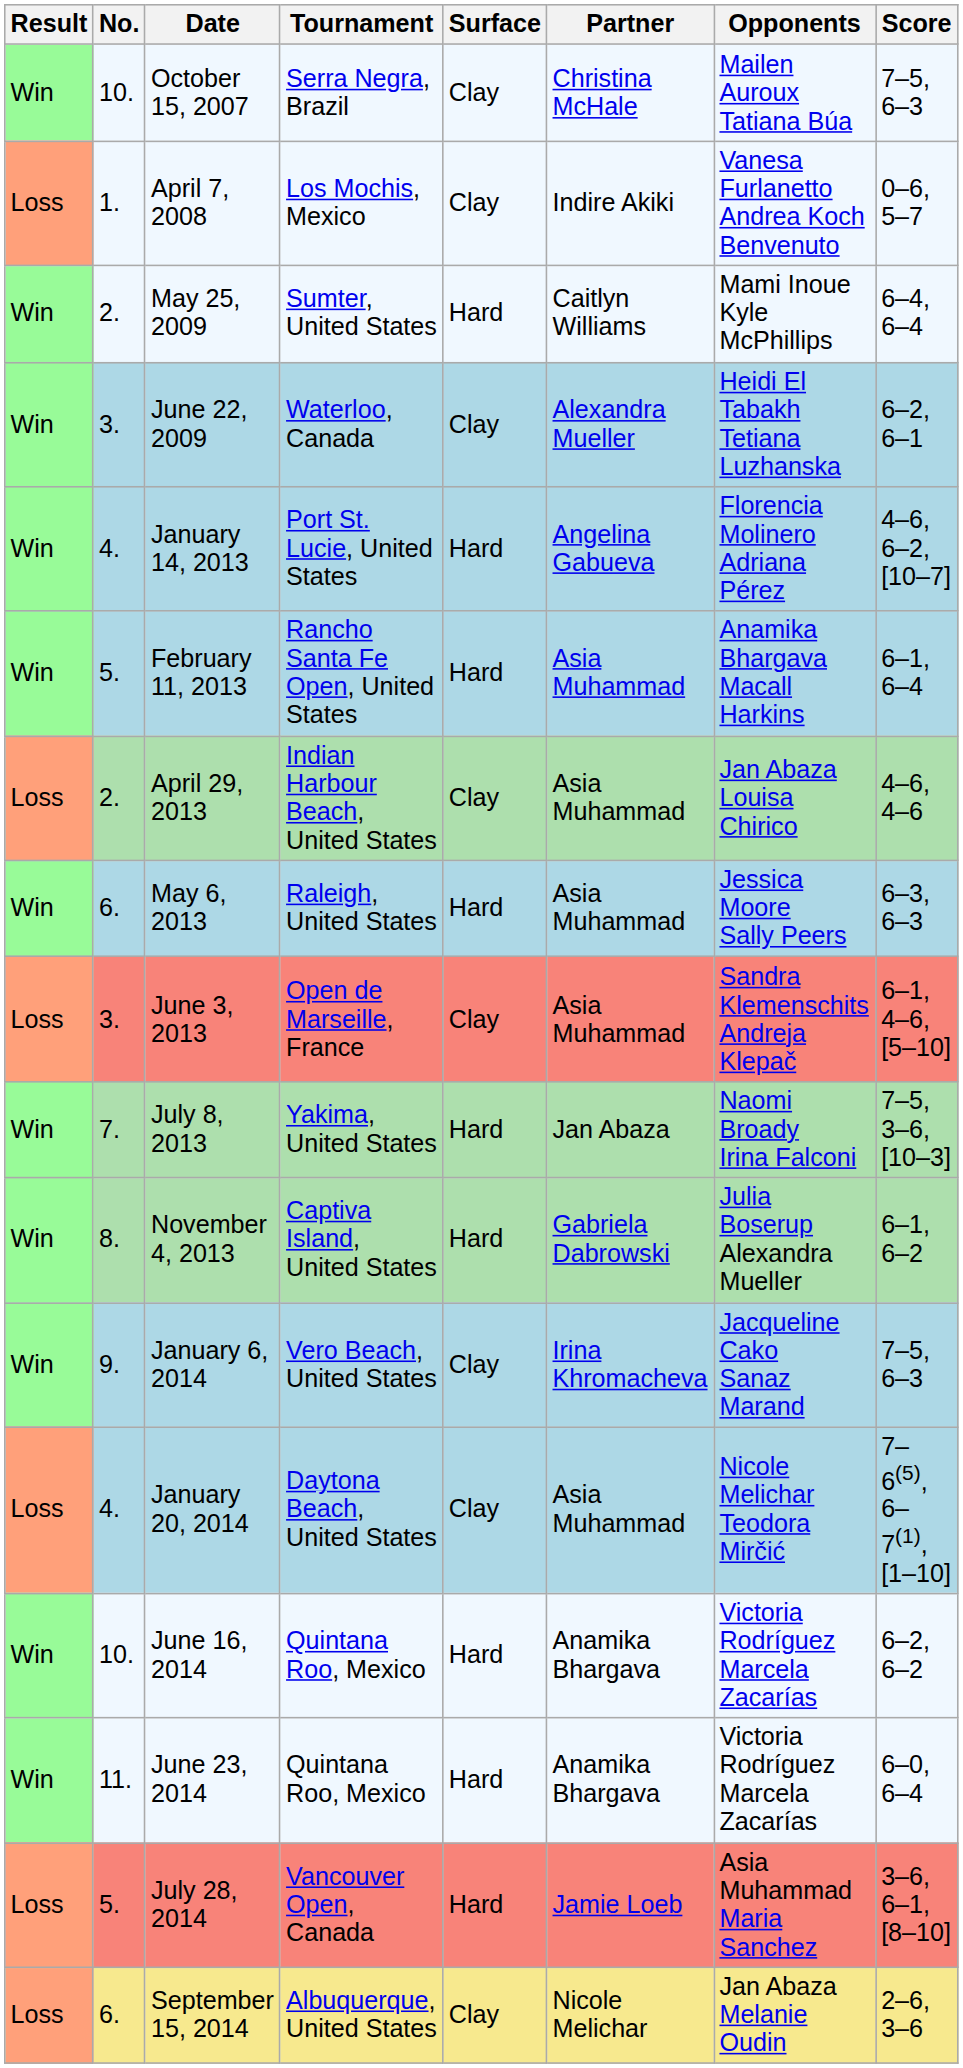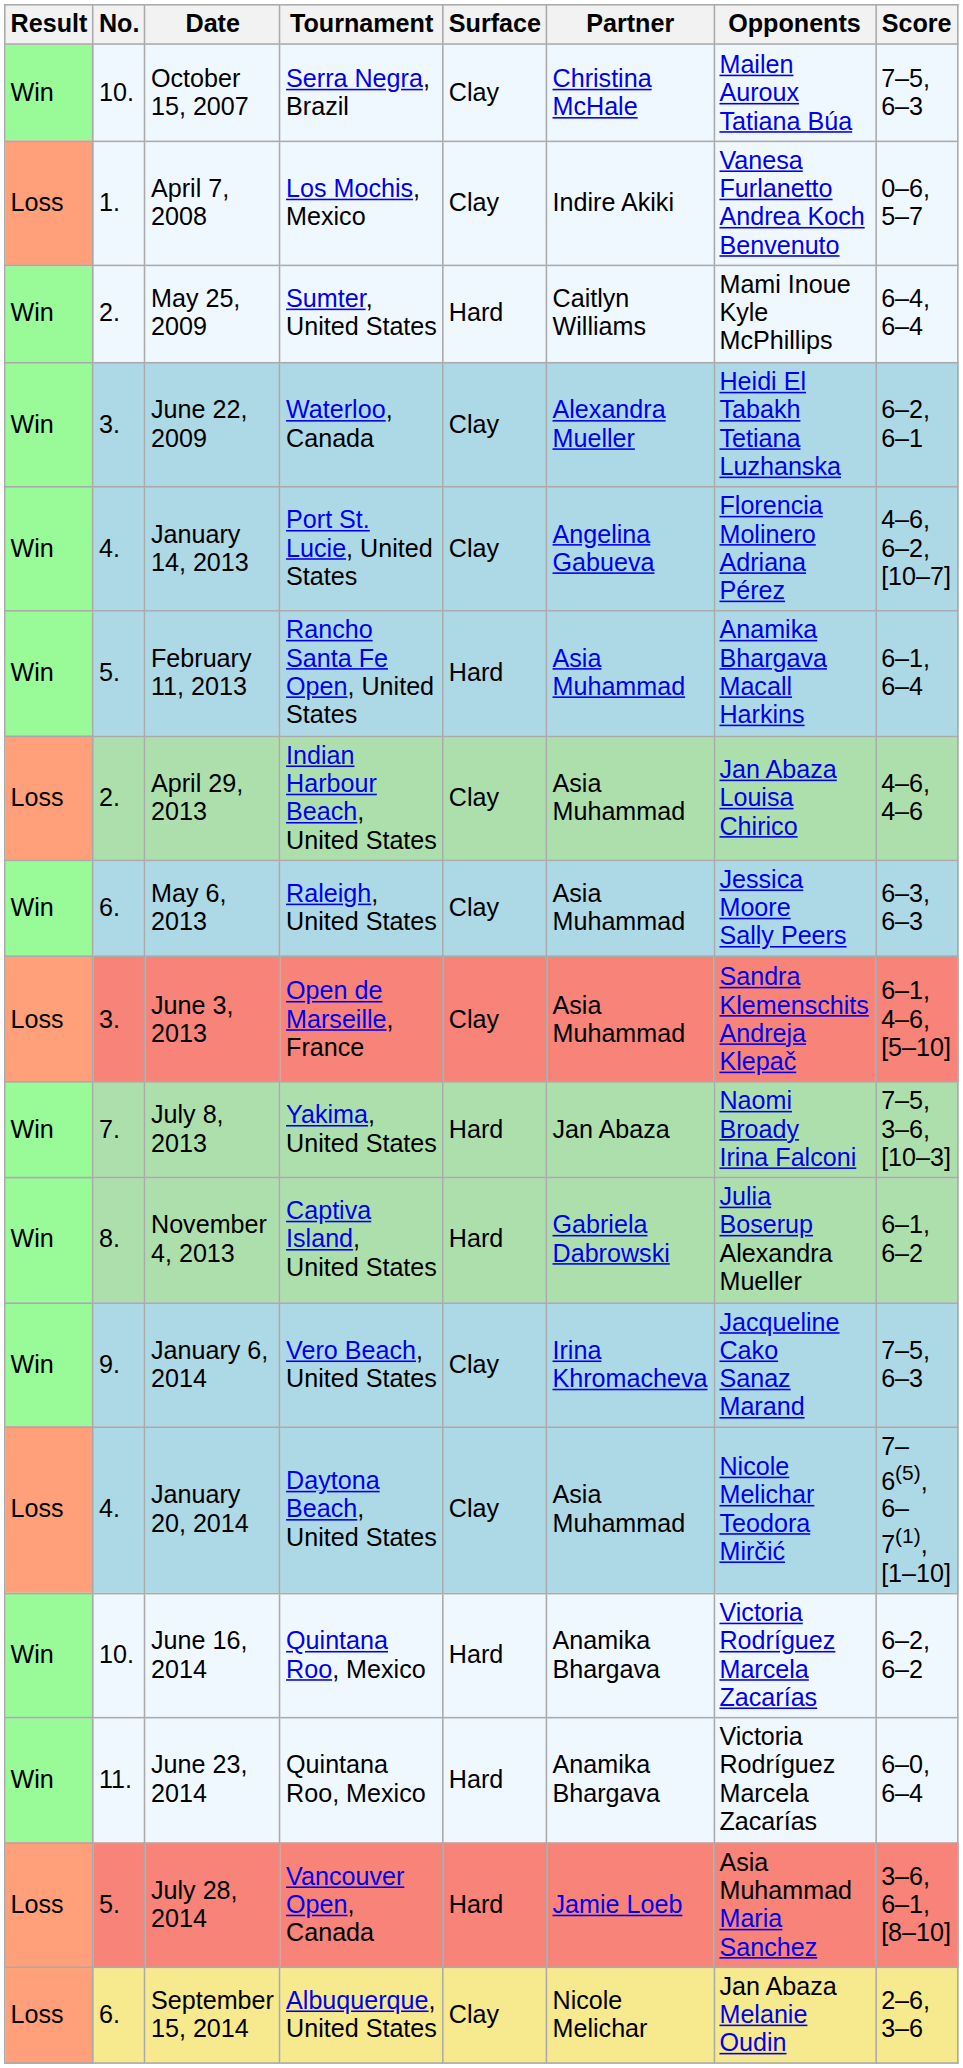January 14, 2013 | Surface: Hard -> Clay
May 6, 2013 | Surface: Hard -> Clay
